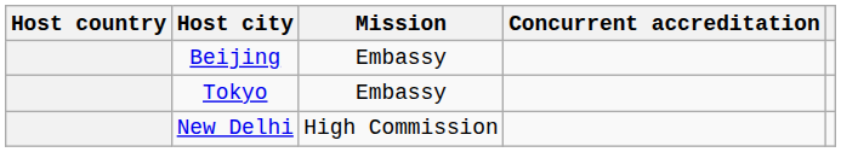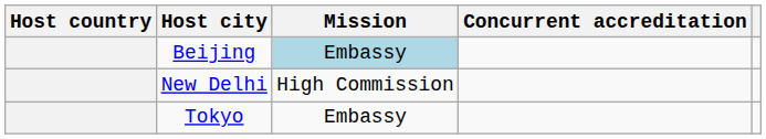Beijing | Mission: no background -> lightblue background
rows swapped: New Delhi <-> Tokyo
